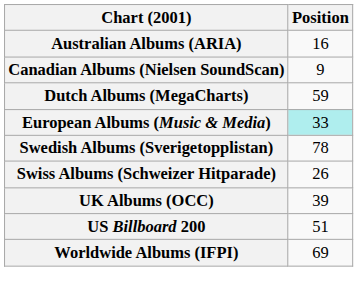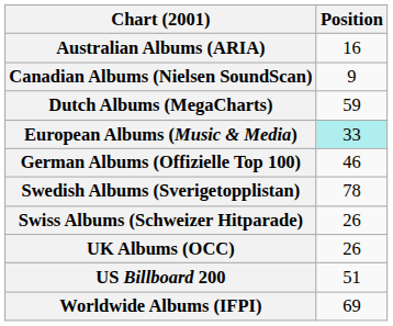+ row: German Albums (Offizielle Top 100) | 46
UK Albums (OCC) | Position: 39 -> 26
